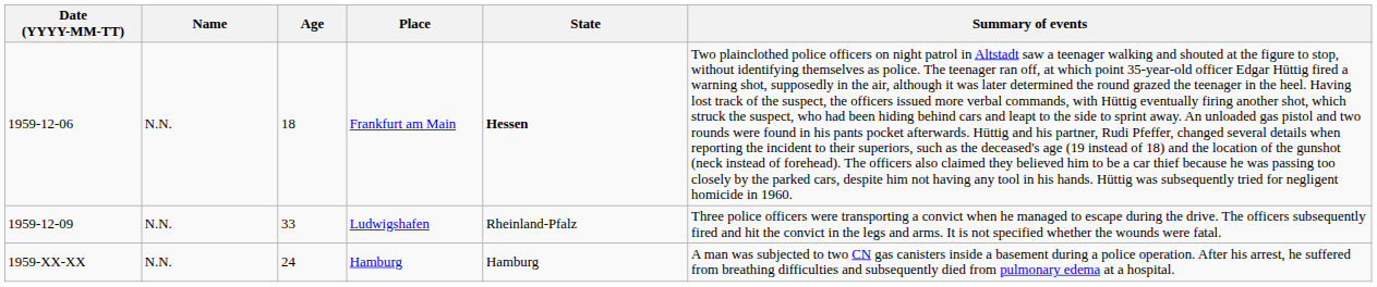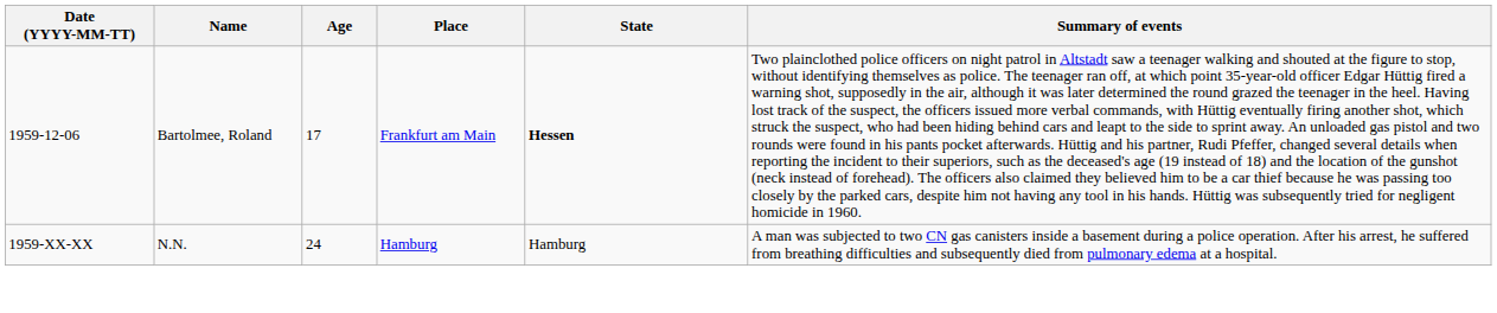Frankfurt am Main | Name: N.N. -> Bartolmee, Roland
Frankfurt am Main | Age: 18 -> 17
- row: 1959-12-09 | N.N. | 33 | Ludwigshafen | Rheinland-Pfalz | Three police officers were transporting a convict when he managed to escape during the drive. The officers subsequently fired and hit the convict in the legs and arms. It is not specified whether the wounds were fatal.
